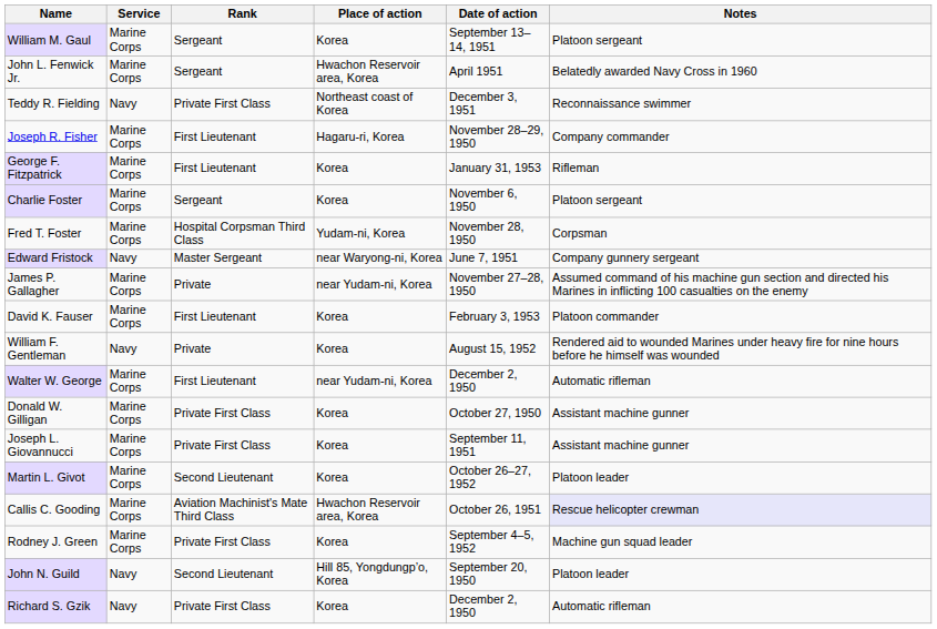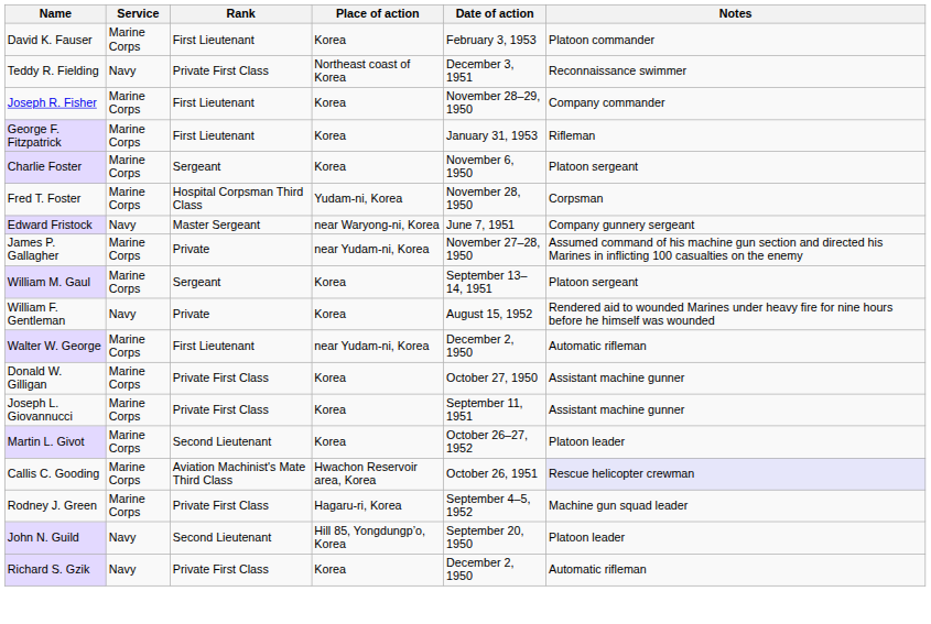rows swapped: David K. Fauser <-> William M. Gaul
- row: John L. Fenwick Jr. | Marine Corps | Sergeant | Hwachon Reservoir area, Korea | April 1951 | Belatedly awarded Navy Cross in 1960
Joseph R. Fisher | Place of action: Hagaru-ri, Korea -> Korea
Rodney J. Green | Place of action: Korea -> Hagaru-ri, Korea
